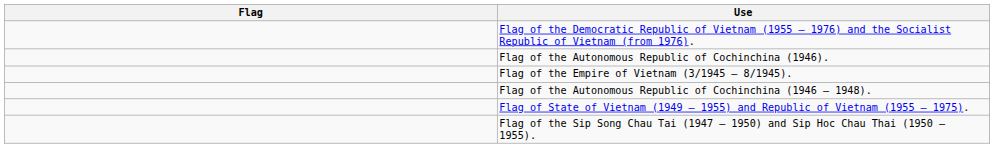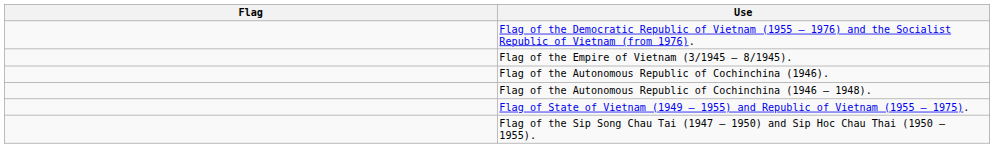rows swapped: Flag of the Empire of Vietnam (3/1945 – 8/1945). <-> Flag of the Autonomous Republic of Cochinchina (1946).
